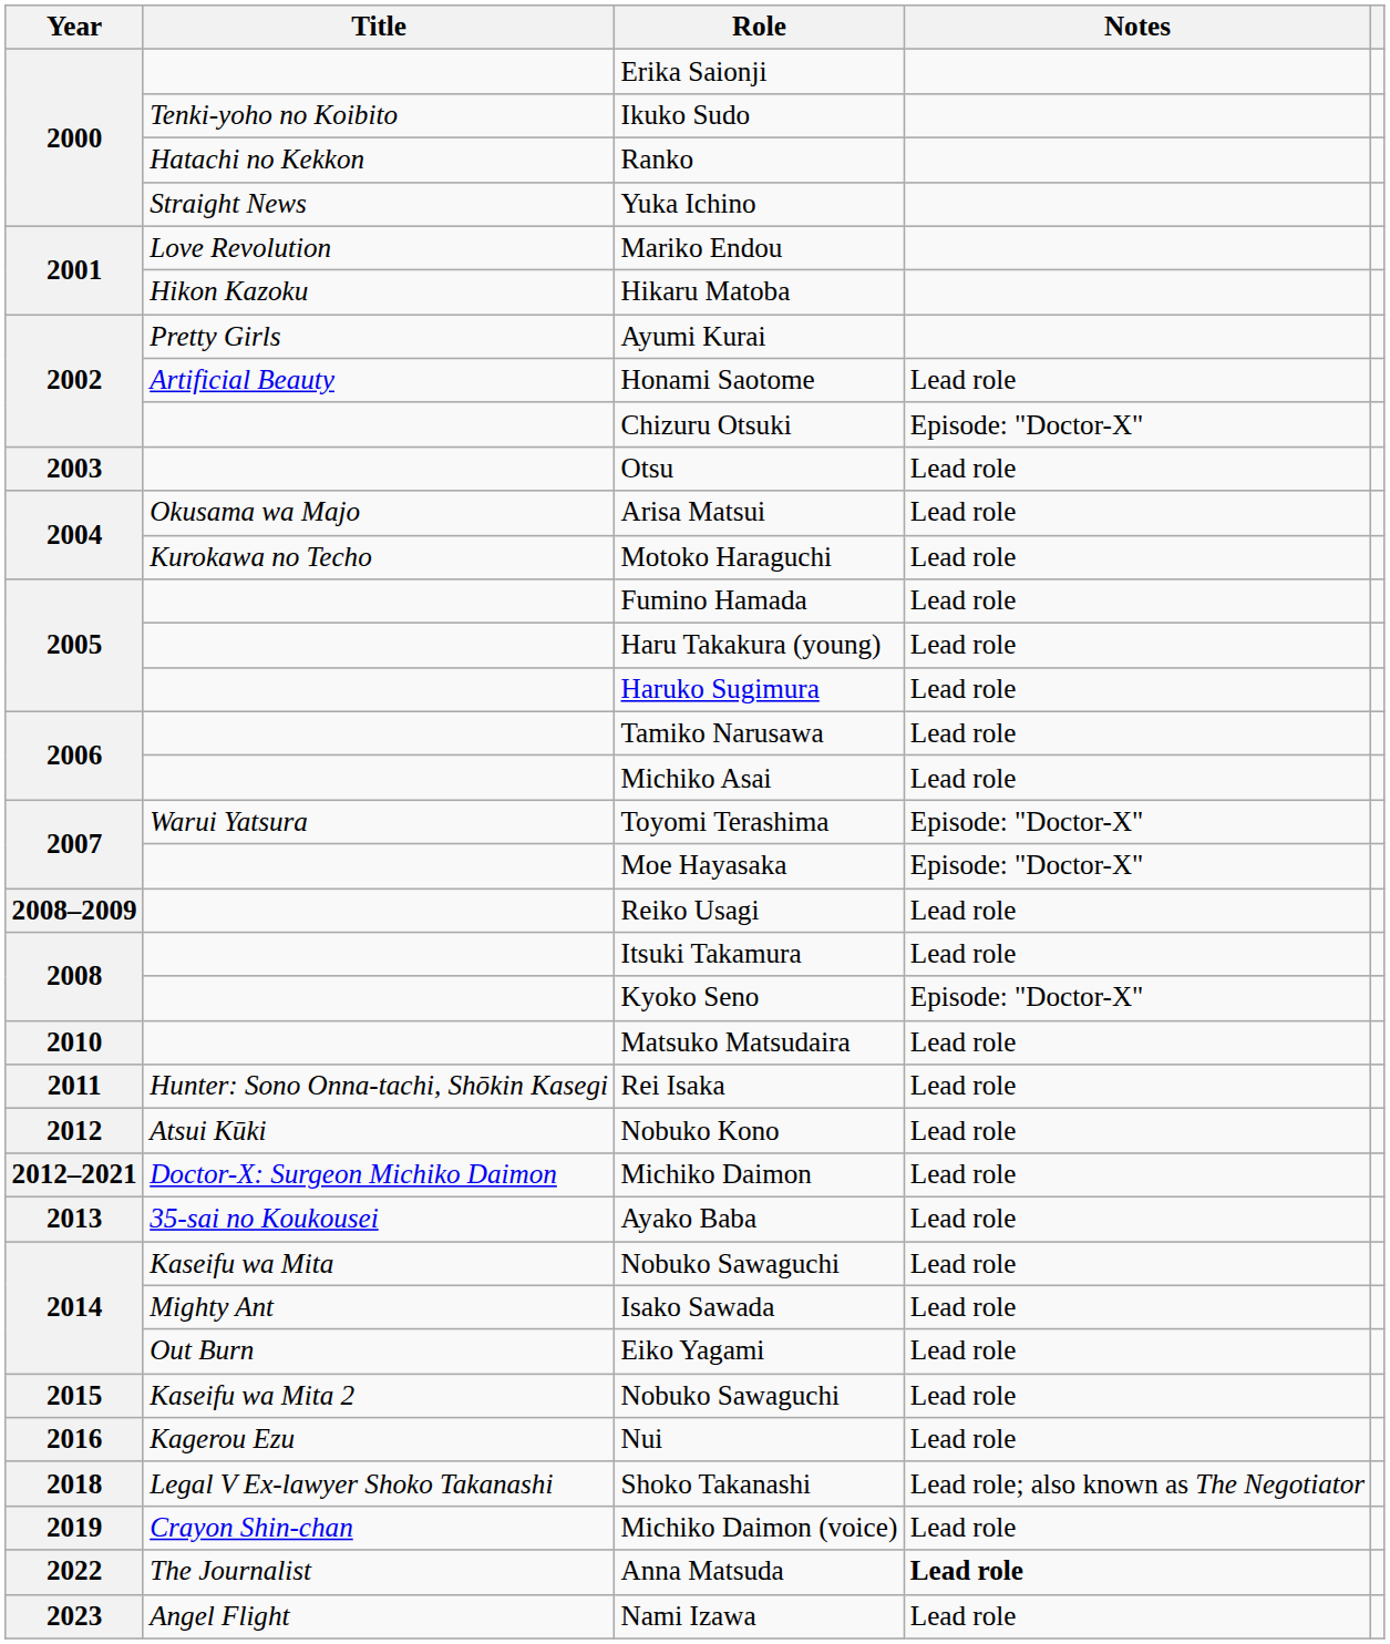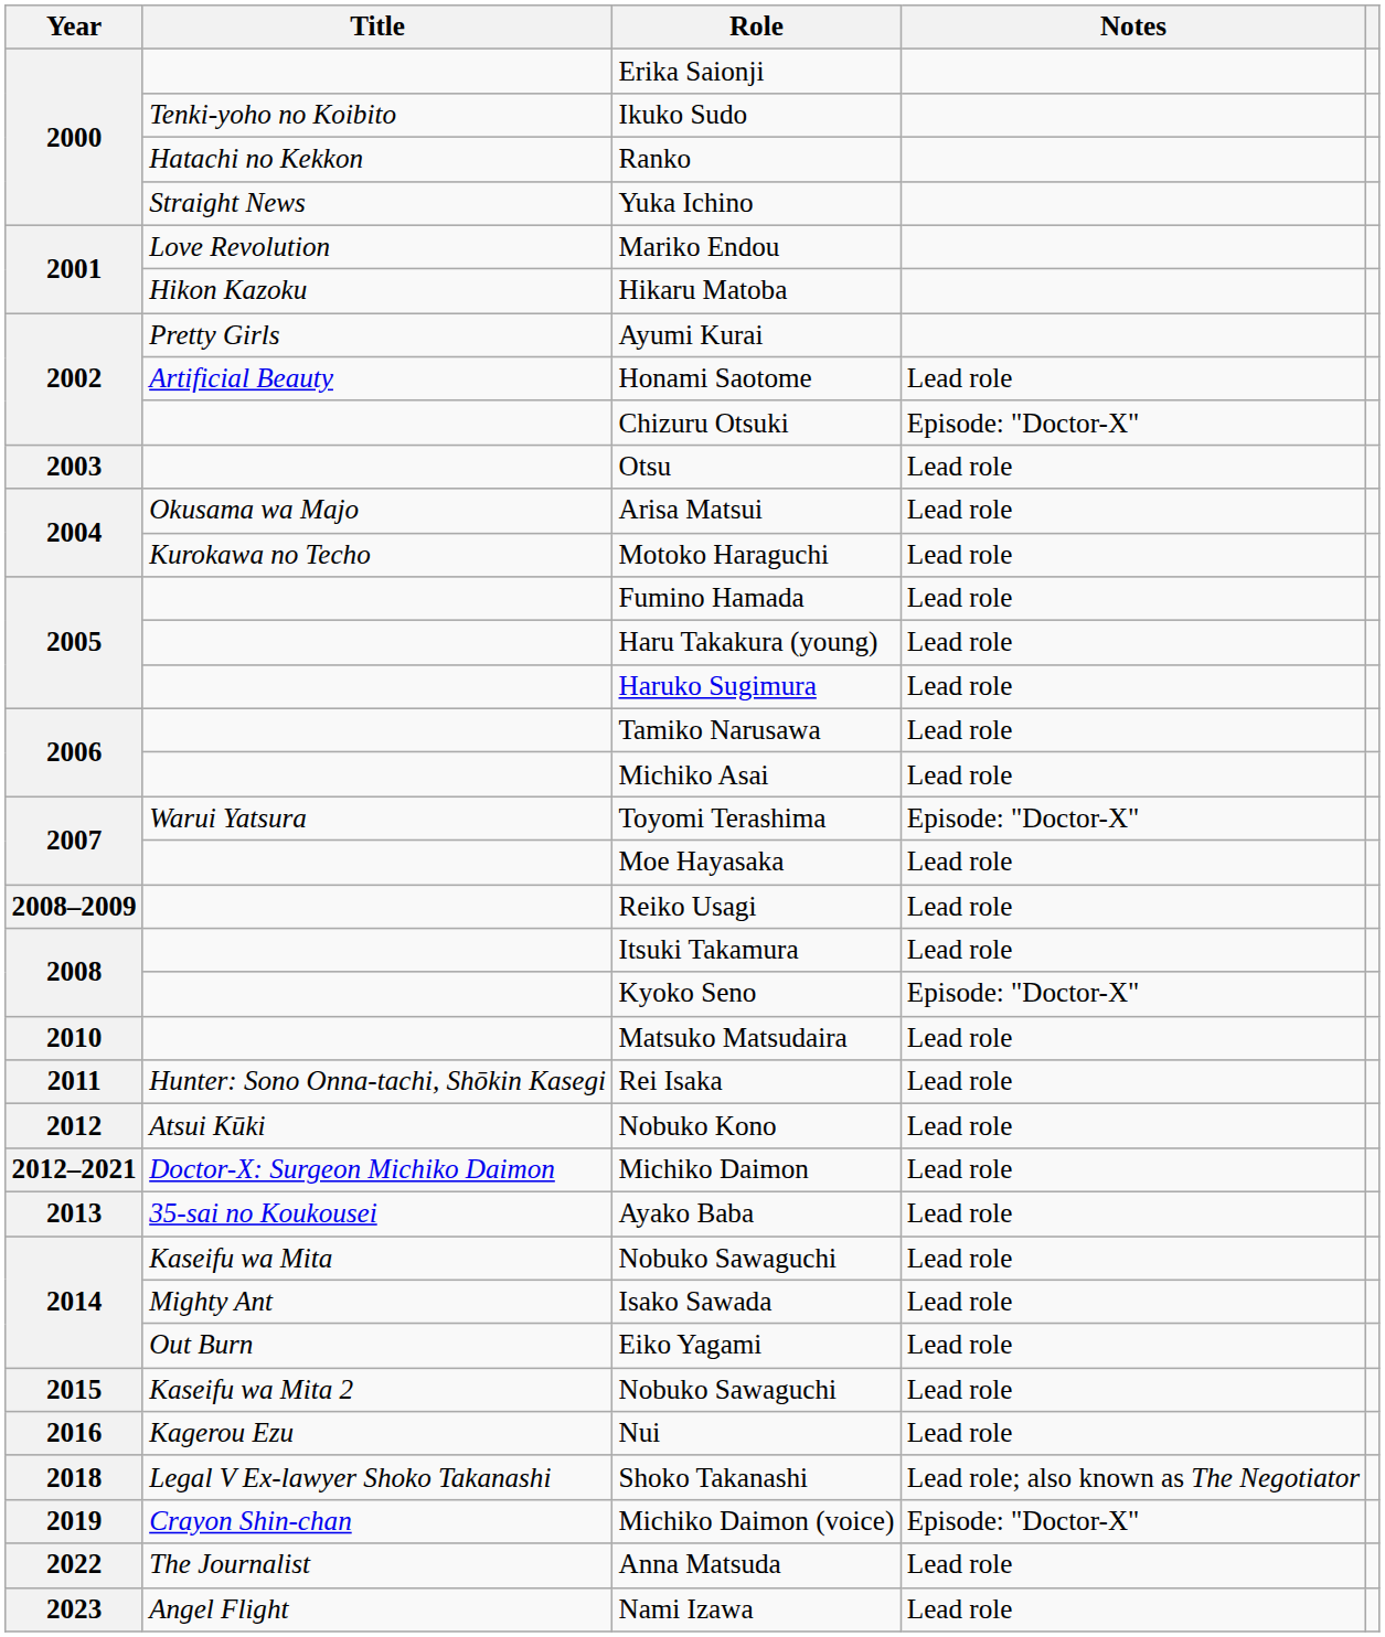Moe Hayasaka | Notes: Episode: "Doctor-X" -> Lead role
Michiko Daimon (voice) | Notes: Lead role -> Episode: "Doctor-X"
Anna Matsuda | Notes: bold -> normal
